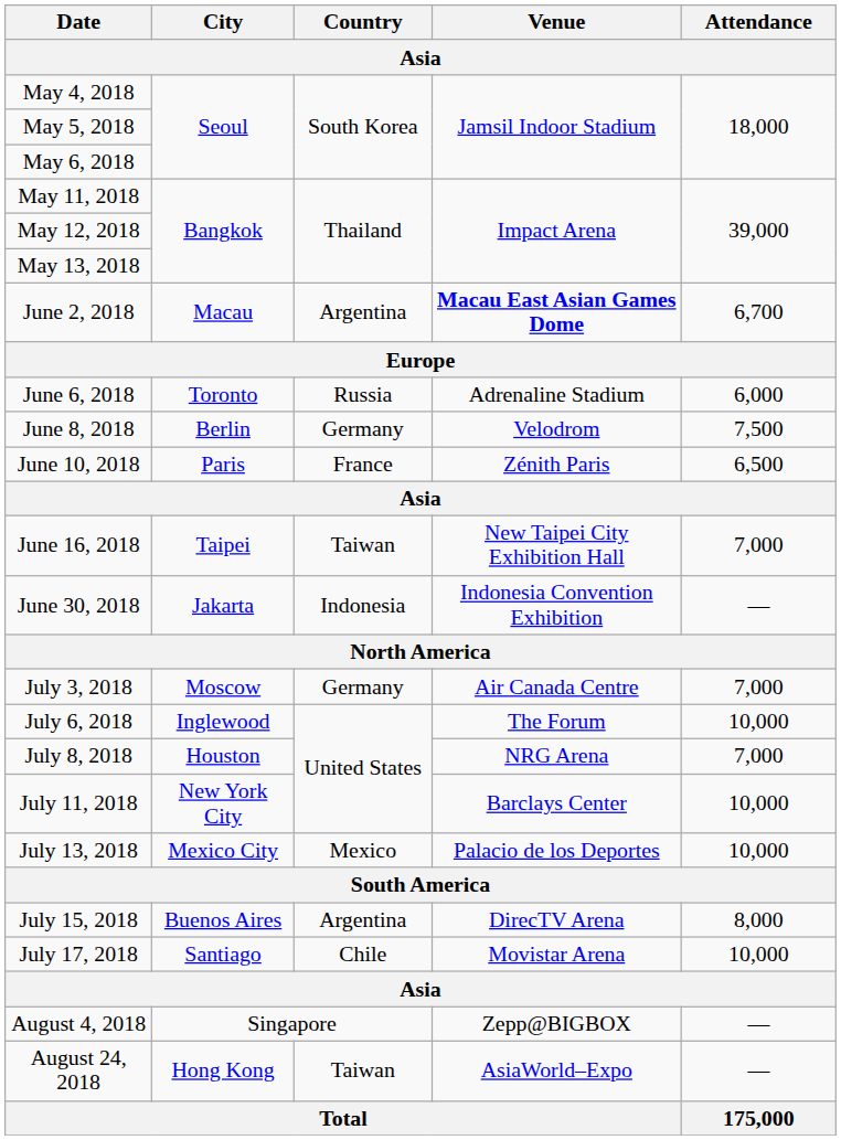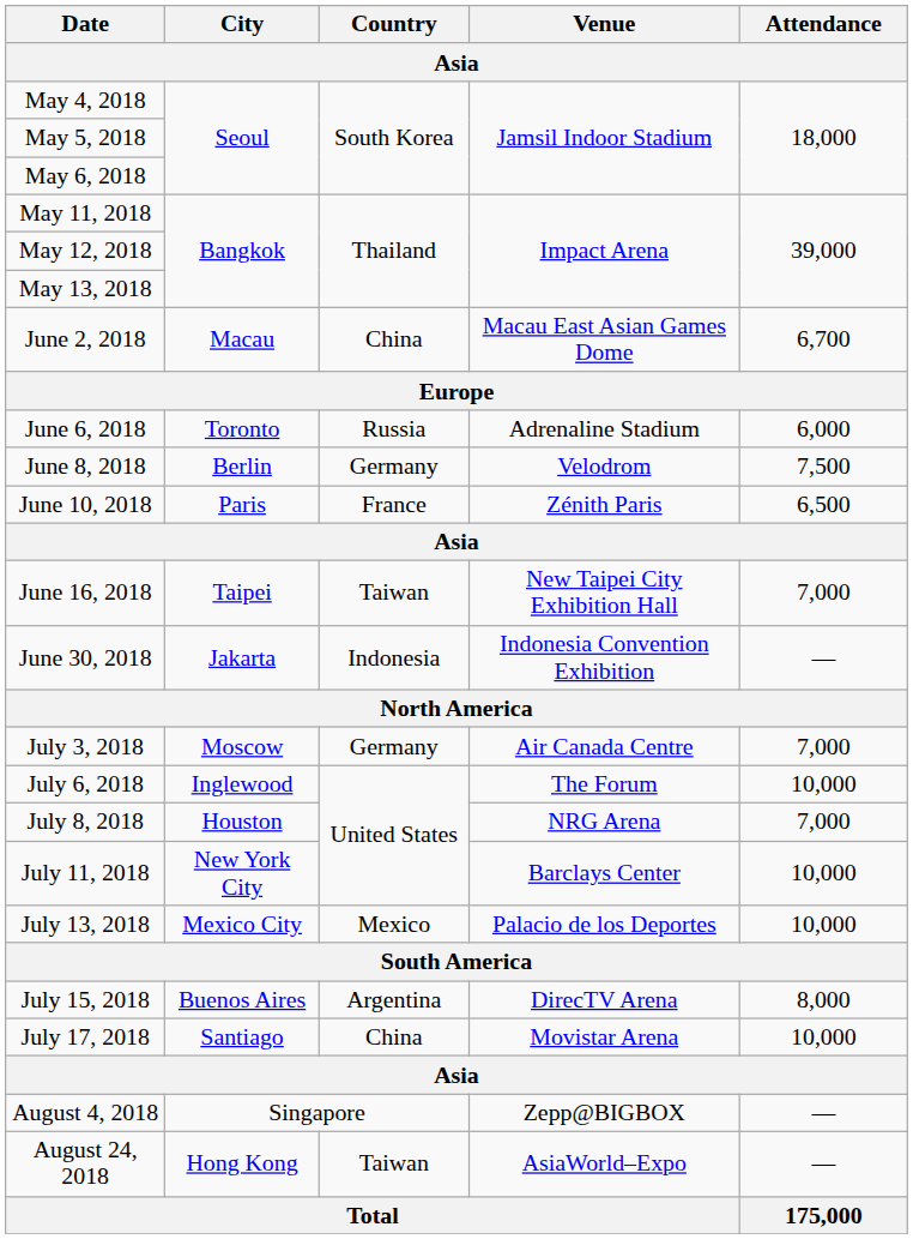June 2, 2018 | Country / Asia: Argentina -> China
June 2, 2018 | Venue / Asia: bold -> normal
July 17, 2018 | Country / Asia: Chile -> China
